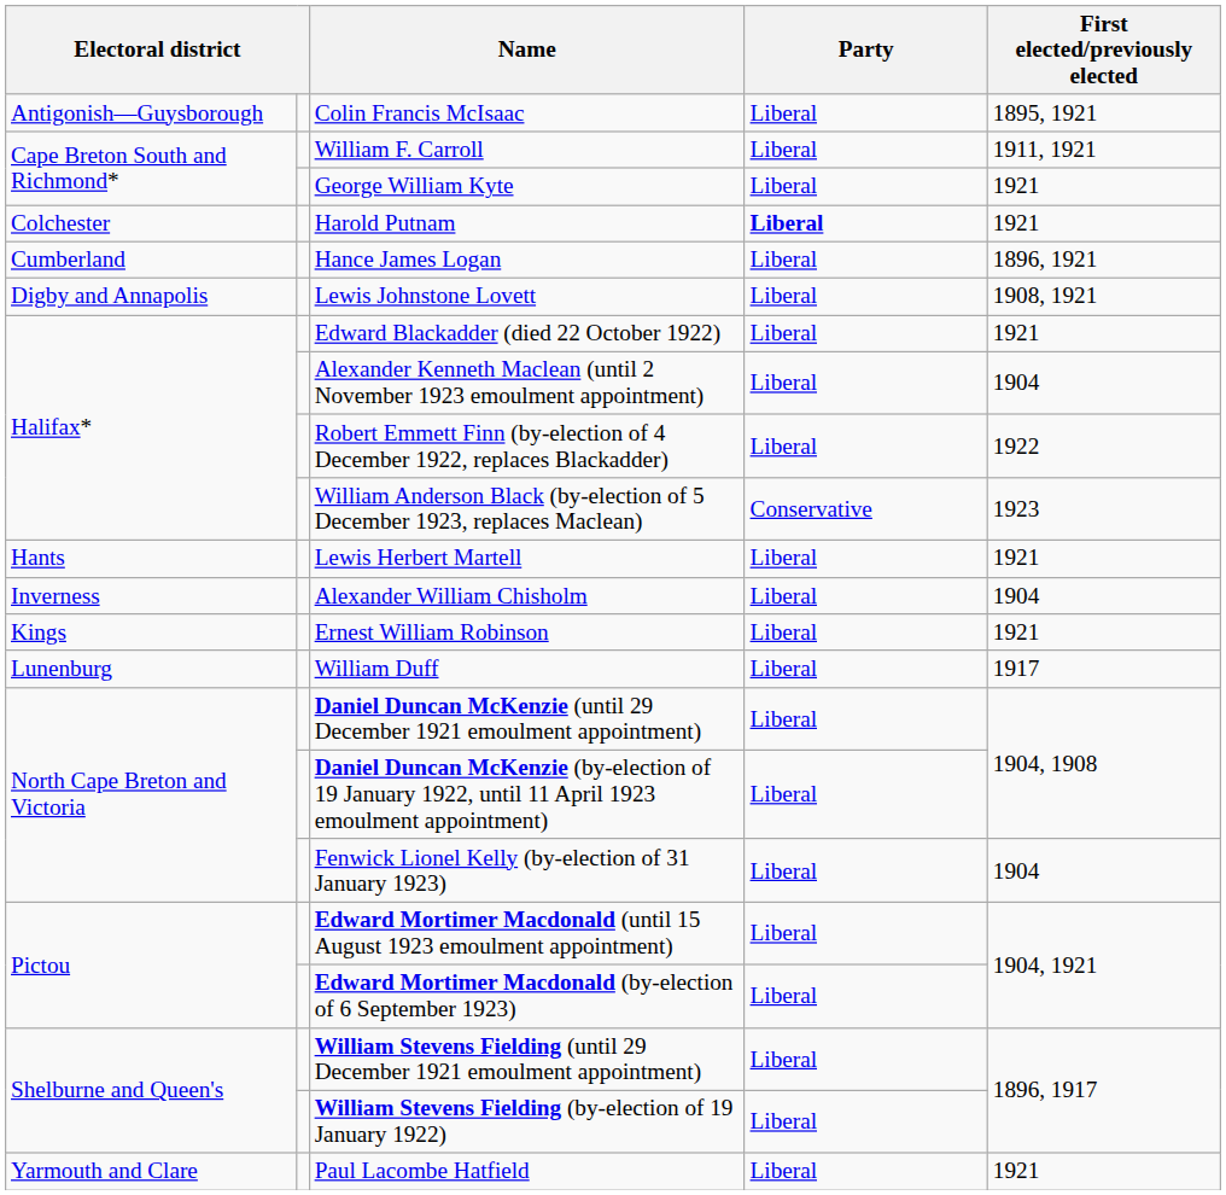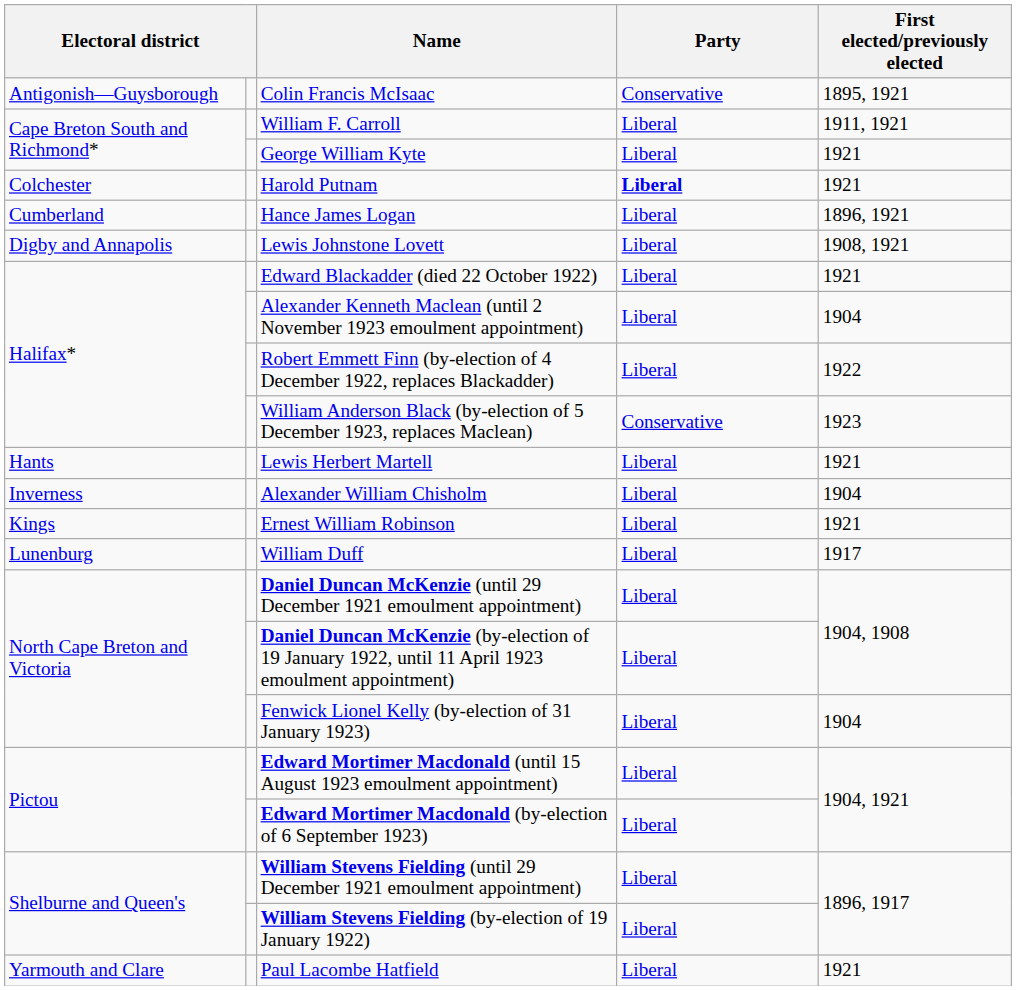Colin Francis McIsaac | Party: Liberal -> Conservative
